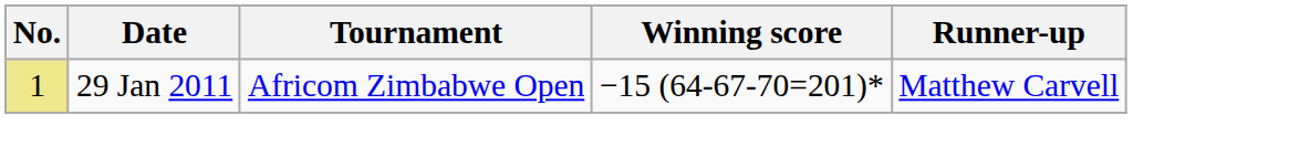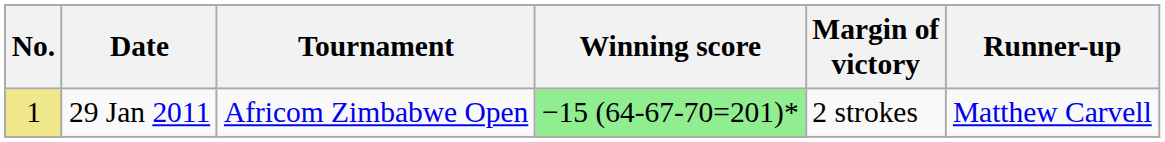+ column: Margin of victory | 2 strokes
29 Jan 2011 | Winning score: no background -> lightgreen background
